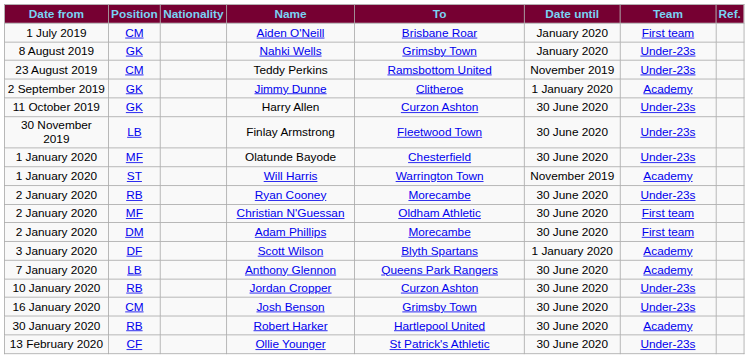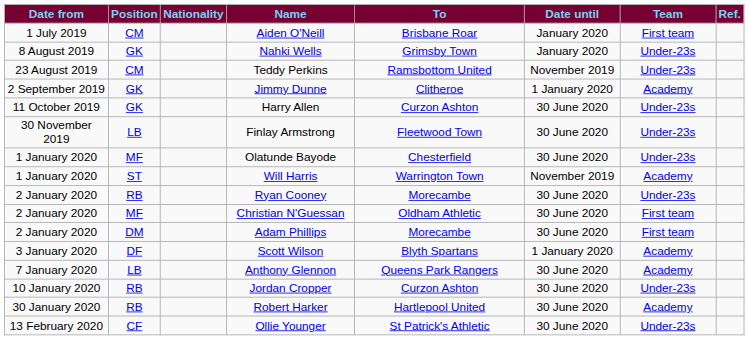- row: 16 January 2020 | CM | Josh Benson | Grimsby Town | 30 June 2020 | Under-23s
